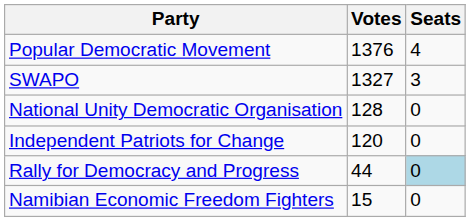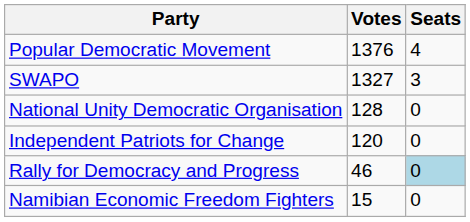Rally for Democracy and Progress | Votes: 44 -> 46
